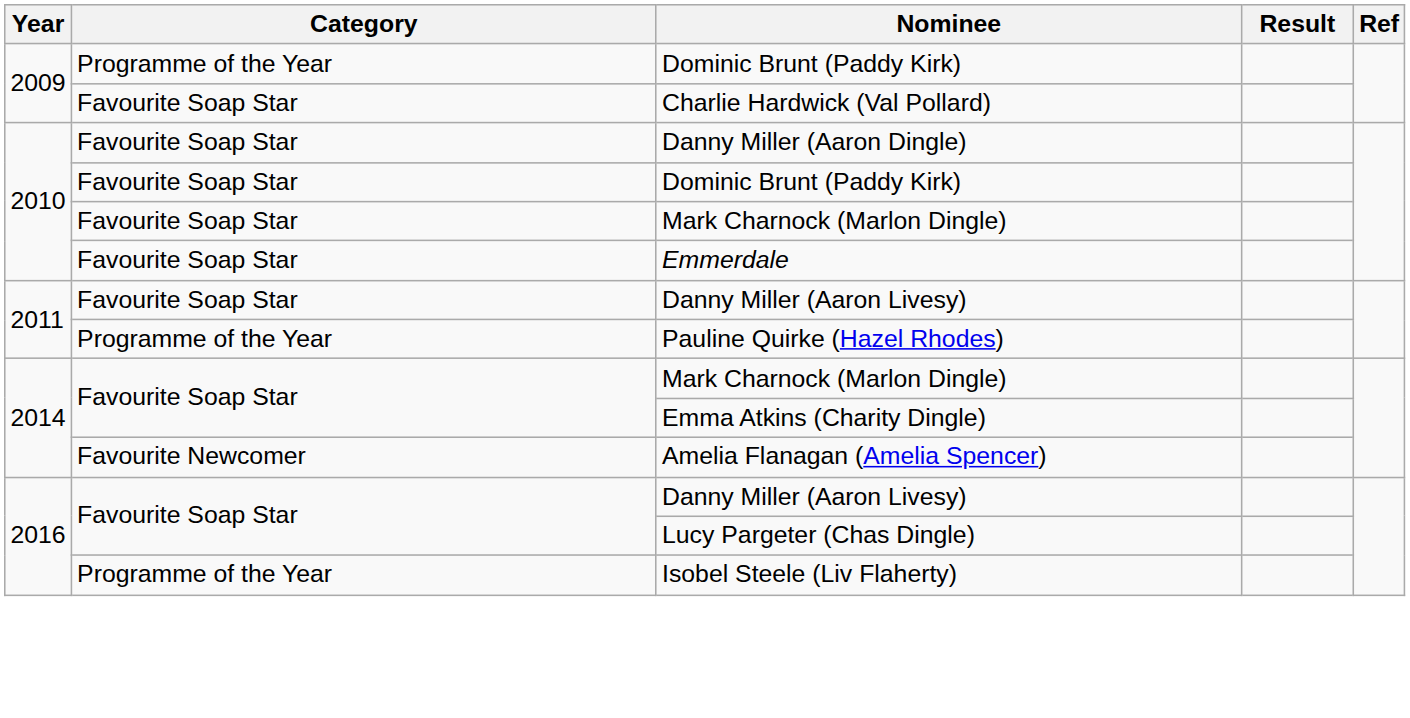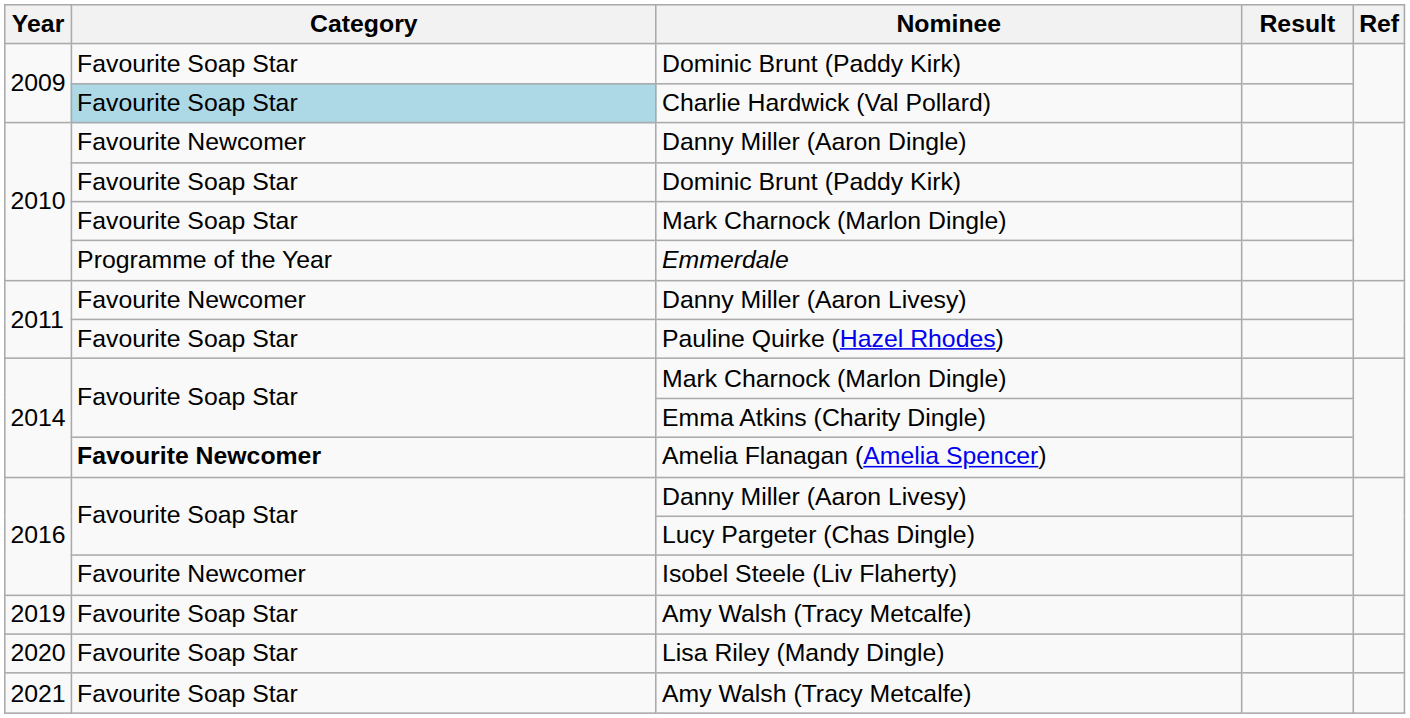2009 / Dominic Brunt (Paddy Kirk) | Category: Programme of the Year -> Favourite Soap Star
Charlie Hardwick (Val Pollard) | Category: no background -> lightblue background
Danny Miller (Aaron Dingle) | Category: Favourite Soap Star -> Favourite Newcomer
Emmerdale | Category: Favourite Soap Star -> Programme of the Year
2011 / Danny Miller (Aaron Livesy) | Category: Favourite Soap Star -> Favourite Newcomer
Pauline Quirke (Hazel Rhodes) | Category: Programme of the Year -> Favourite Soap Star
Amelia Flanagan (Amelia Spencer) | Category: normal -> bold
Isobel Steele (Liv Flaherty) | Category: Programme of the Year -> Favourite Newcomer
+ row: 2019 | Favourite Soap Star | Amy Walsh (Tracy Metcalfe)
+ row: 2020 | Favourite Soap Star | Lisa Riley (Mandy Dingle)
+ row: 2021 | Favourite Soap Star | Amy Walsh (Tracy Metcalfe)
